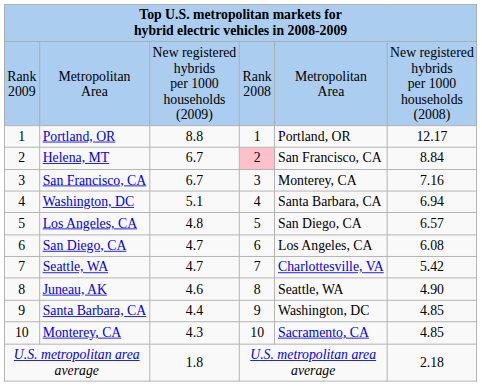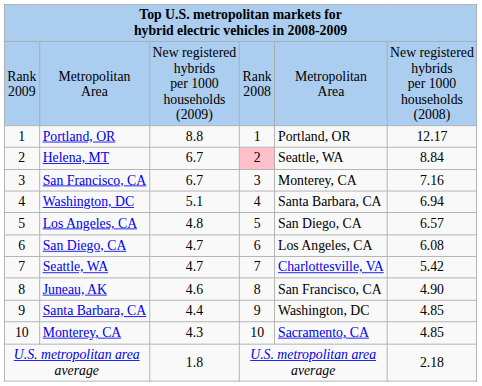Helena, MT | column 5: San Francisco, CA -> Seattle, WA
Juneau, AK | column 5: Seattle, WA -> San Francisco, CA
